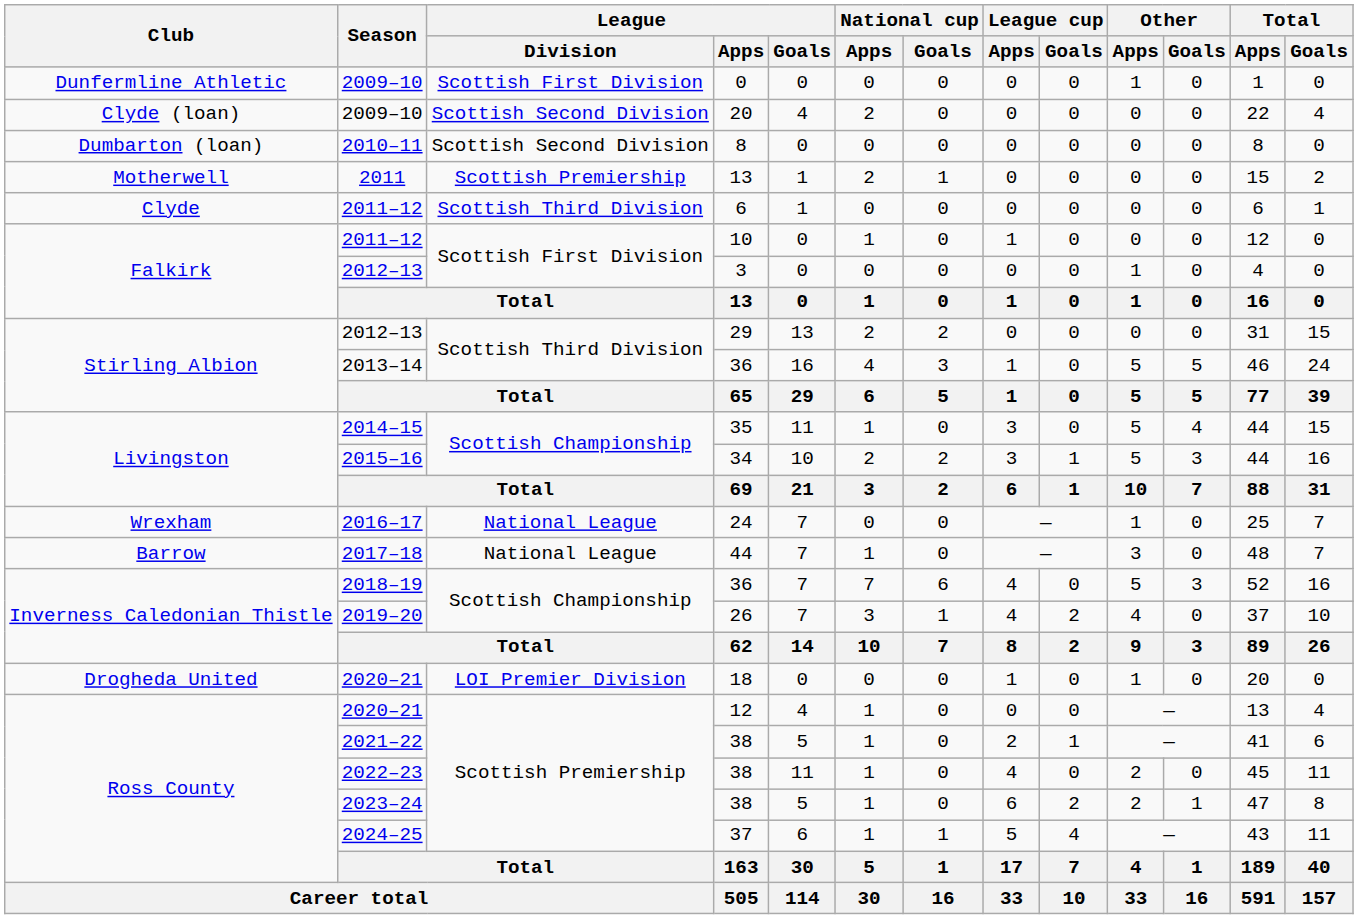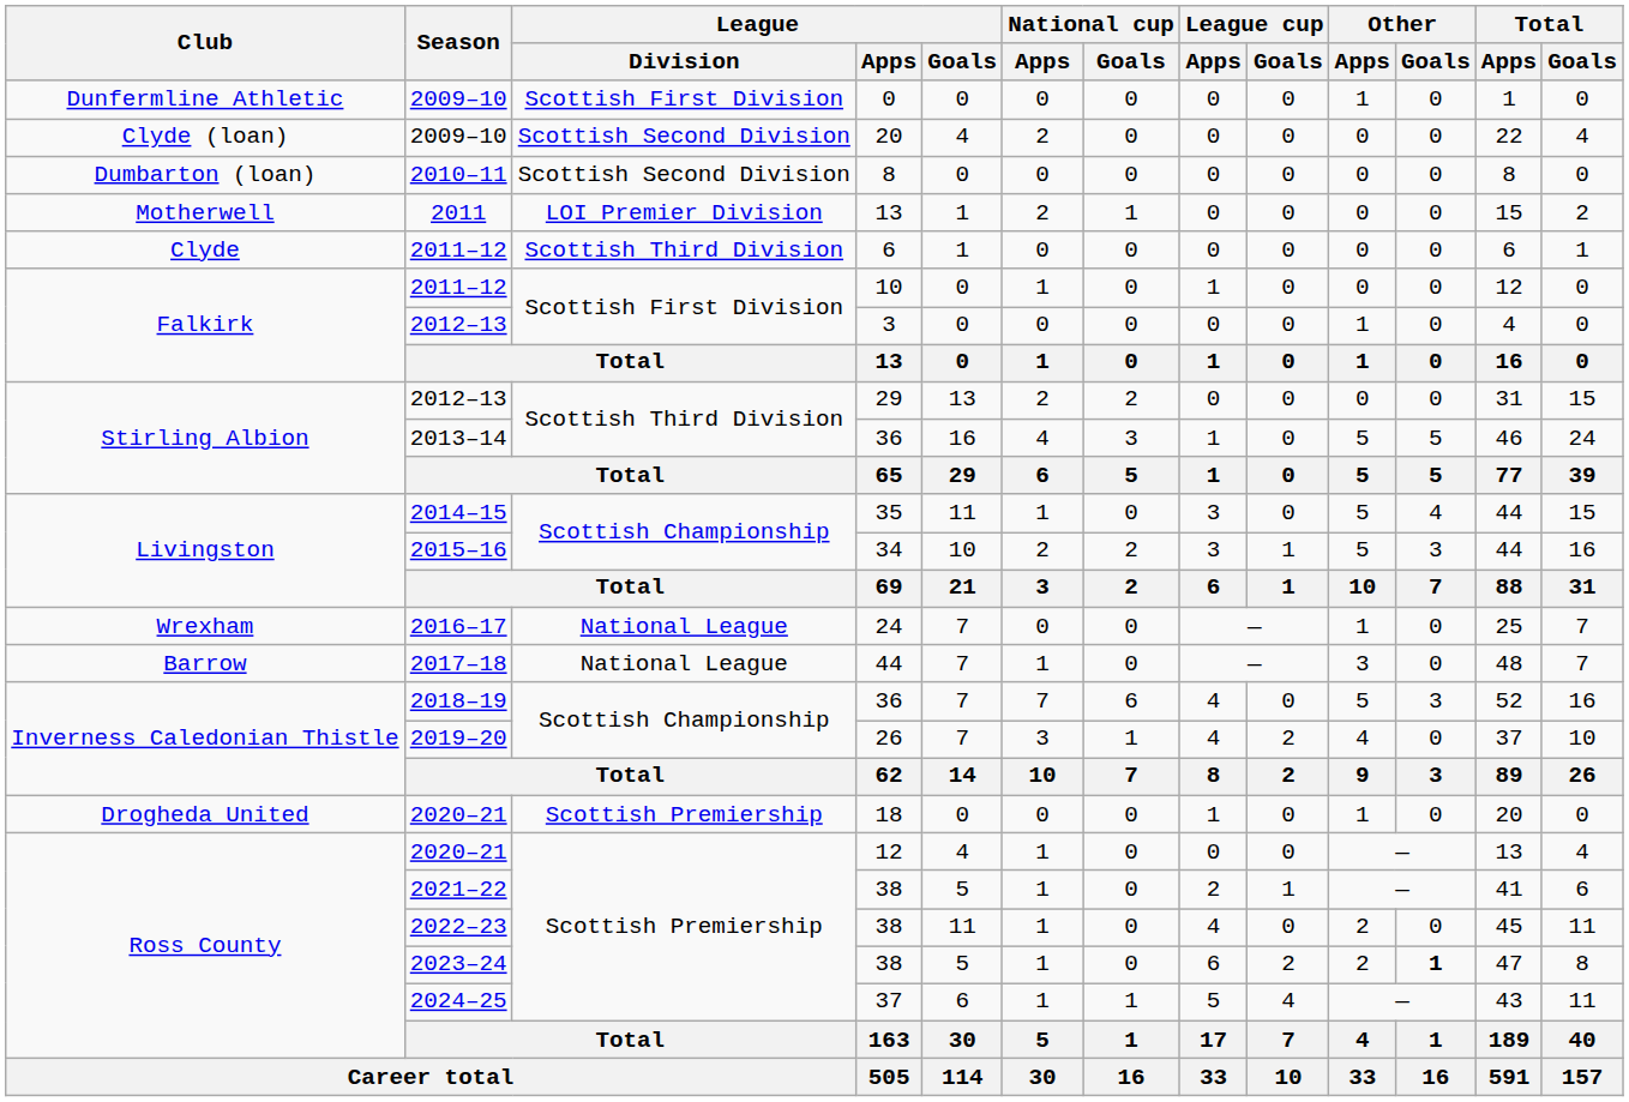2011 / 13 | League / Division: Scottish Premiership -> LOI Premier Division
18 | League / Division: LOI Premier Division -> Scottish Premiership
2023–24 / 38 | Other / Goals: normal -> bold
